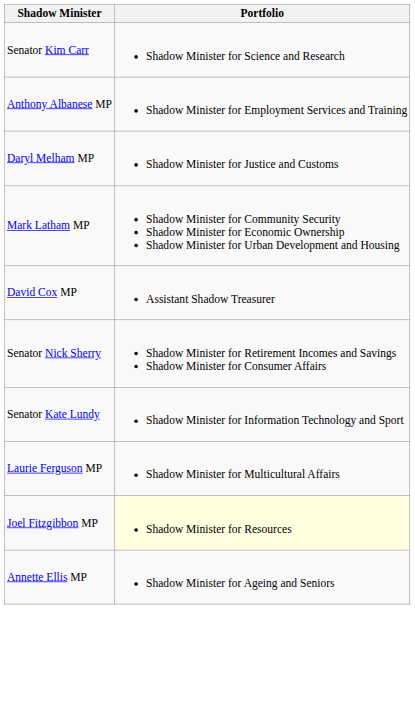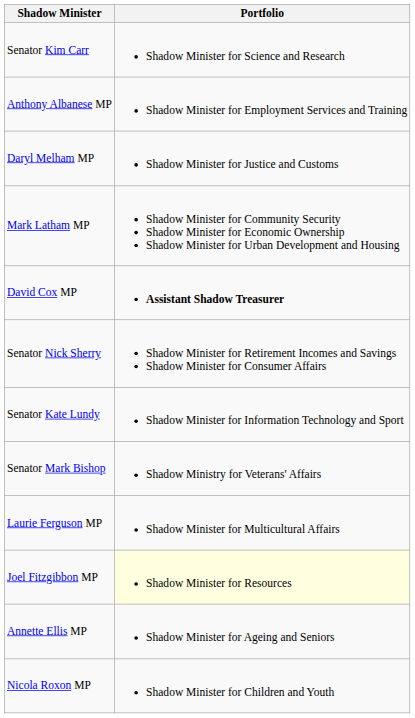David Cox MP | Portfolio: normal -> bold
+ row: Senator Mark Bishop | Shadow Ministry for Veterans' Affairs
+ row: Nicola Roxon MP | Shadow Minister for Children and Youth
